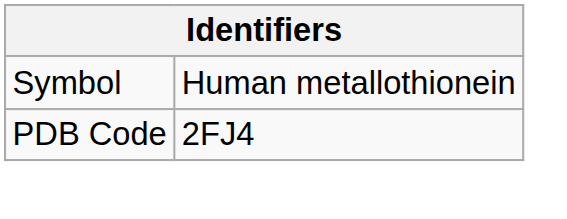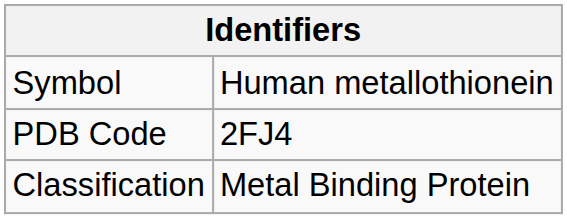+ row: Classification | Metal Binding Protein
